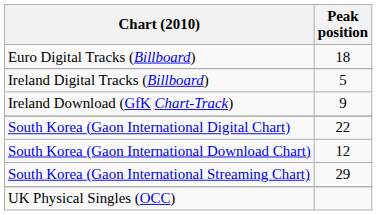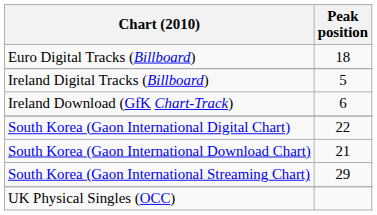Ireland Download (GfK Chart-Track) | Peak position: 9 -> 6
South Korea (Gaon International Download Chart) | Peak position: 12 -> 21
